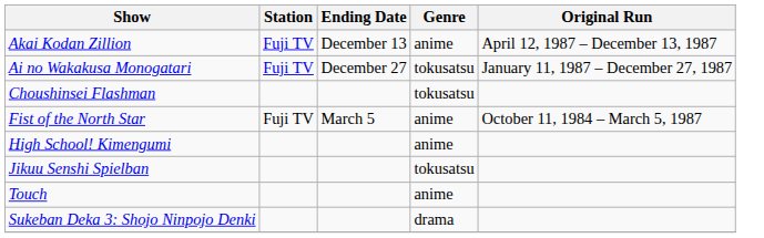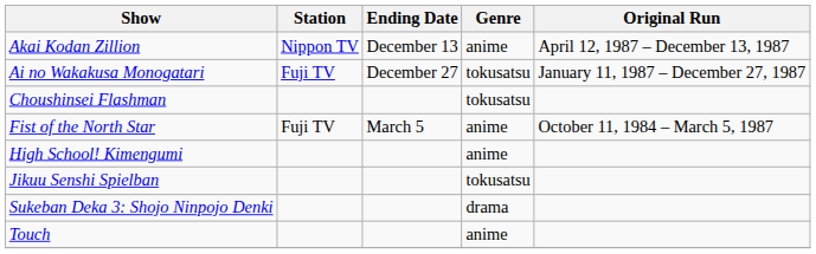Akai Kodan Zillion | Station: Fuji TV -> Nippon TV
rows swapped: Sukeban Deka 3: Shojo Ninpojo Denki <-> Touch
